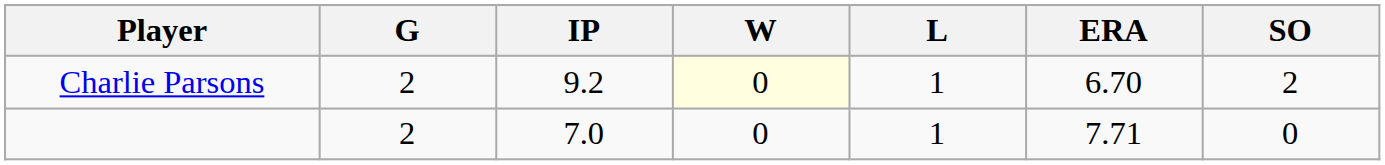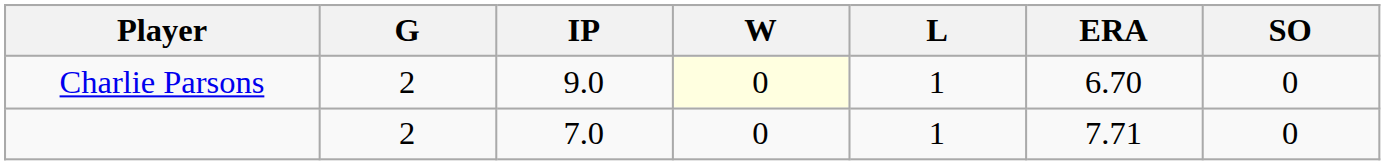Charlie Parsons | IP: 9.2 -> 9.0
Charlie Parsons | SO: 2 -> 0
